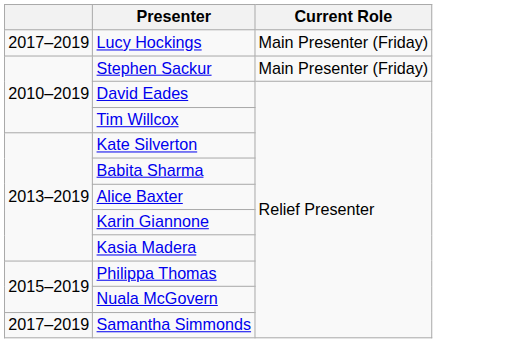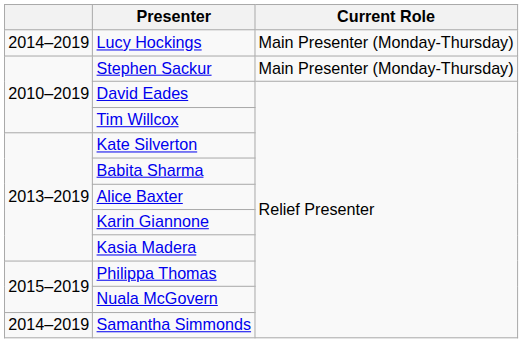Lucy Hockings | column 1: 2017–2019 -> 2014–2019
Lucy Hockings | Current Role: Main Presenter (Friday) -> Main Presenter (Monday-Thursday)
Stephen Sackur | Current Role: Main Presenter (Friday) -> Main Presenter (Monday-Thursday)
Samantha Simmonds | column 1: 2017–2019 -> 2014–2019
